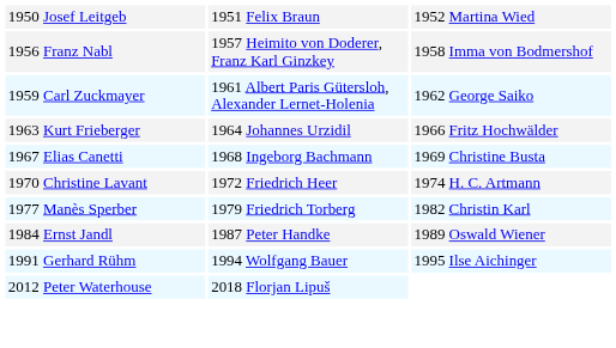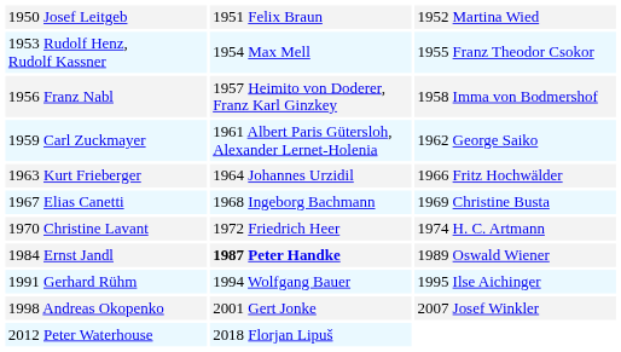+ row: 1953 Rudolf Henz, Rudolf Kassner | 1954 Max Mell | 1955 Franz Theodor Csokor
- row: 1977 Manès Sperber | 1979 Friedrich Torberg | 1982 Christin Karl
1984 Ernst Jandl | column 2: normal -> bold
+ row: 1998 Andreas Okopenko | 2001 Gert Jonke | 2007 Josef Winkler
